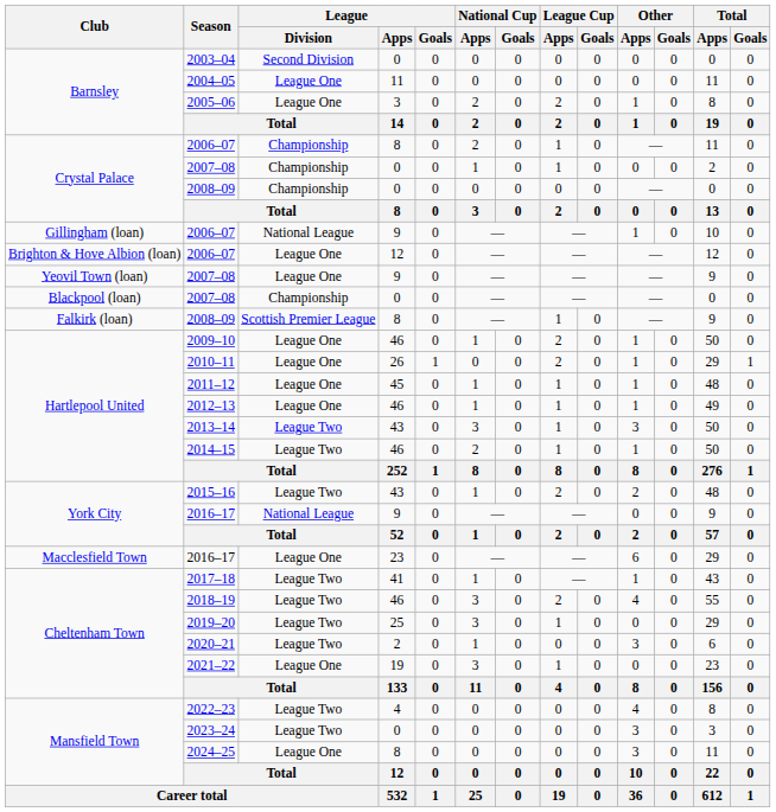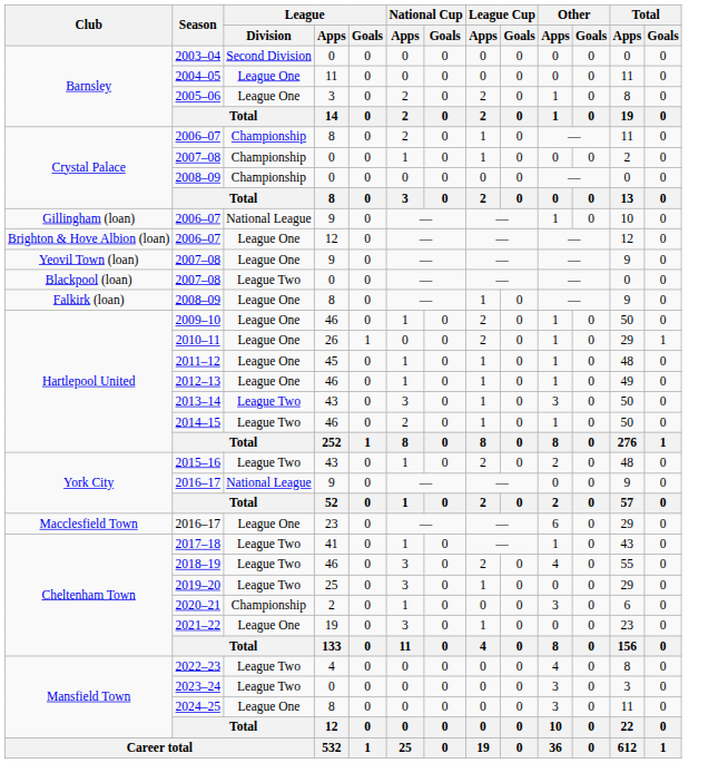Blackpool (loan) / 2007–08 | League / Division: Championship -> League Two
Falkirk (loan) / 2008–09 | League / Division: Scottish Premier League -> League One
2020–21 | League / Division: League Two -> Championship
